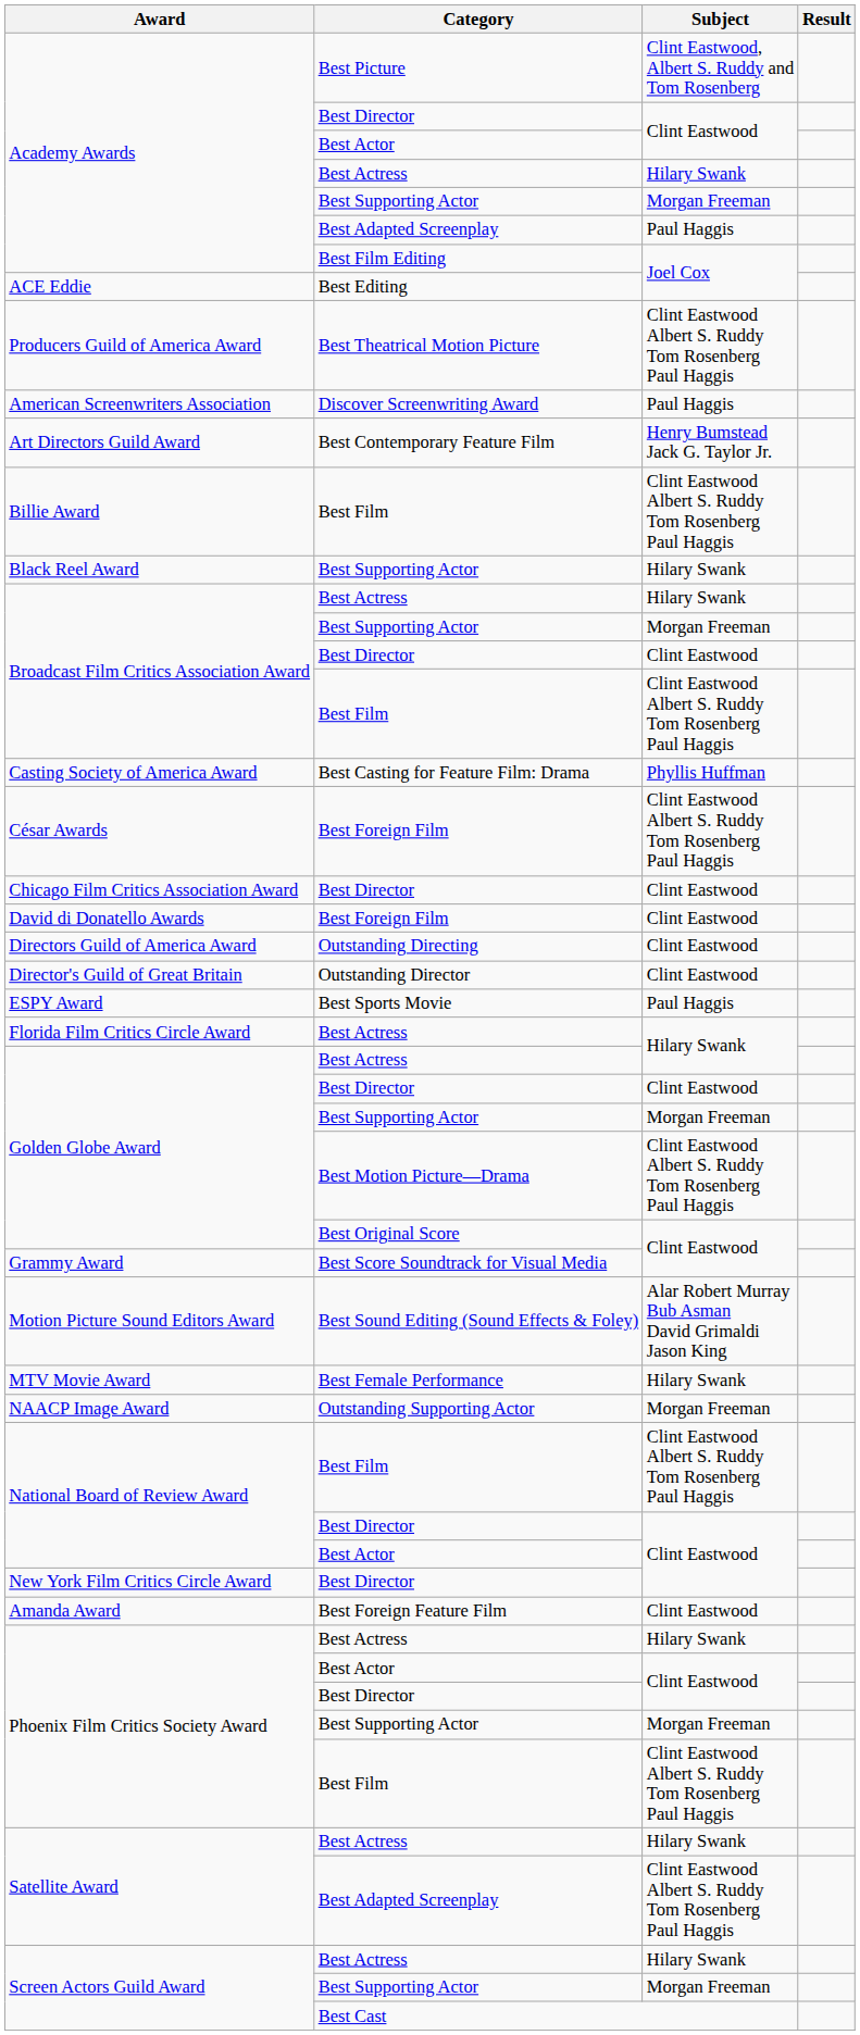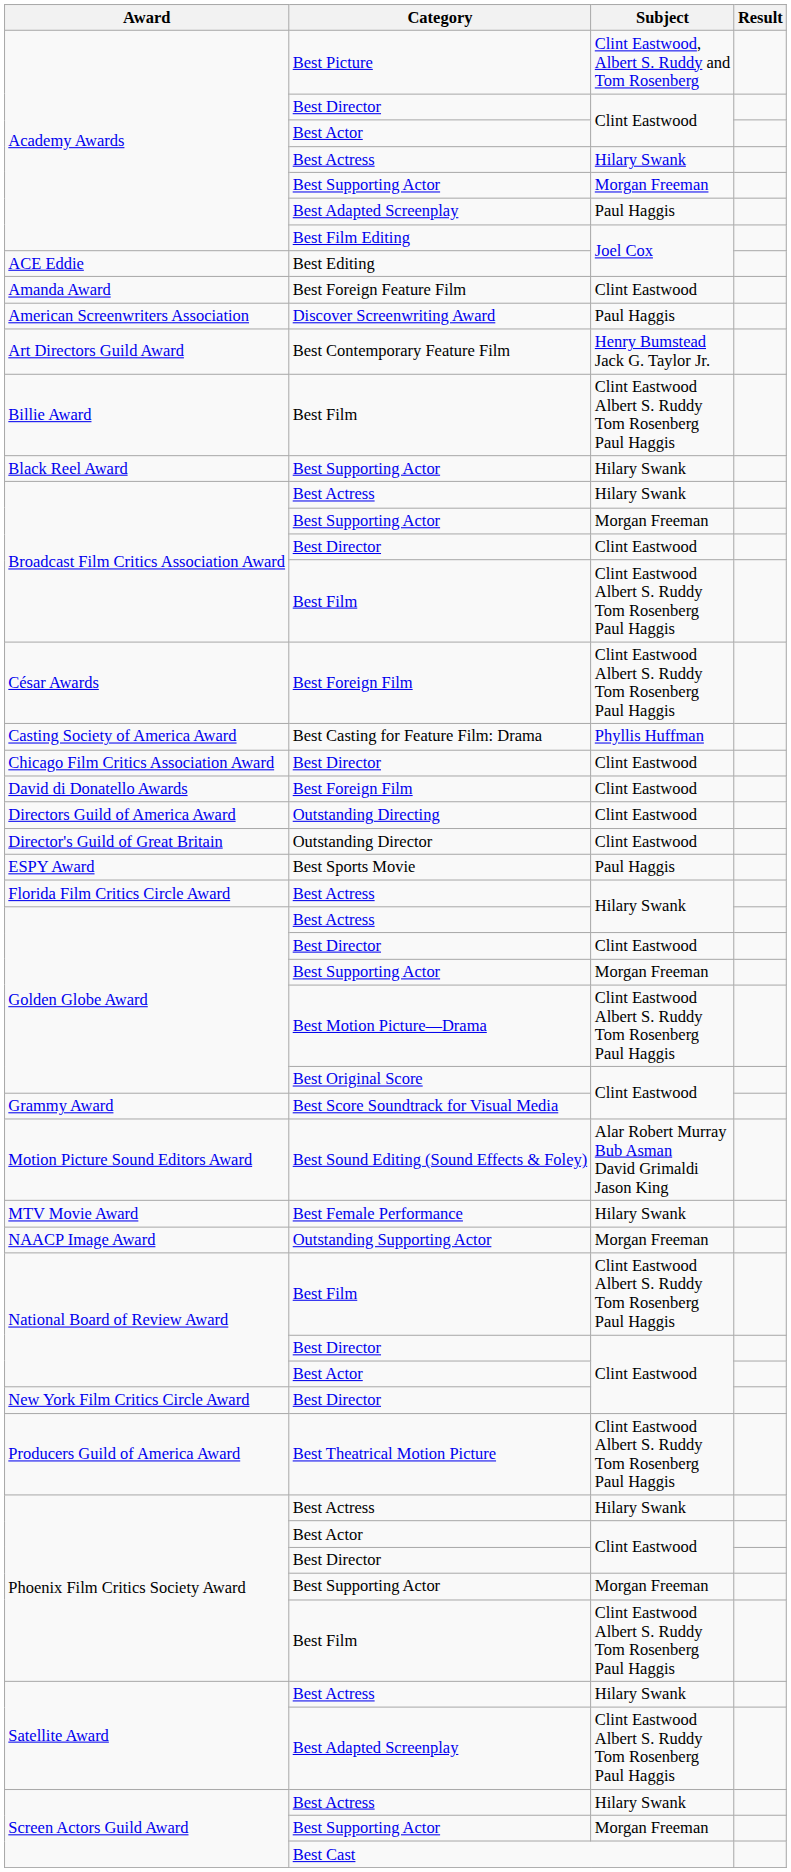rows swapped: Amanda Award <-> Producers Guild of America Award
rows swapped: Casting Society of America Award <-> César Awards
